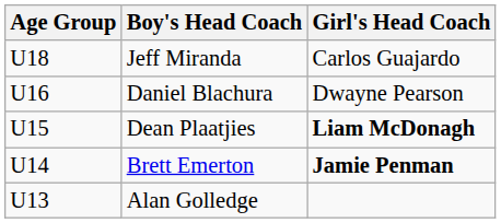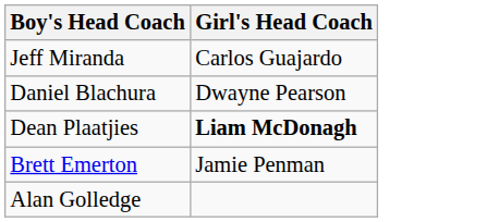- column: Age Group | U18 | U16 | U15 | U14 | U13
Brett Emerton | Girl's Head Coach: bold -> normal
